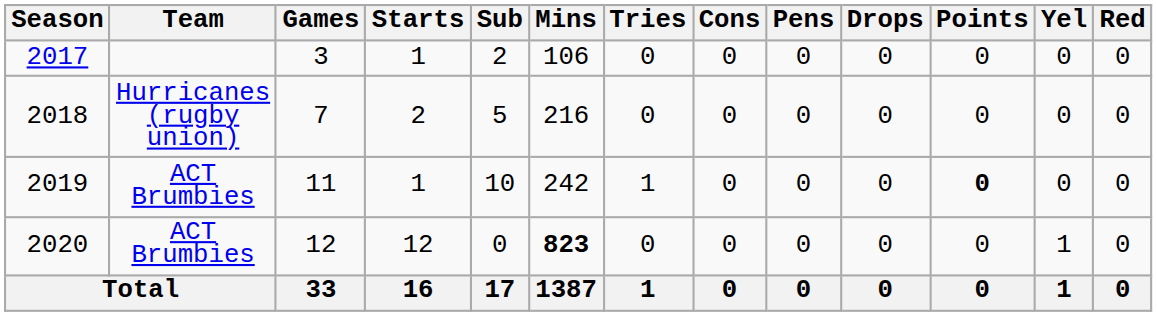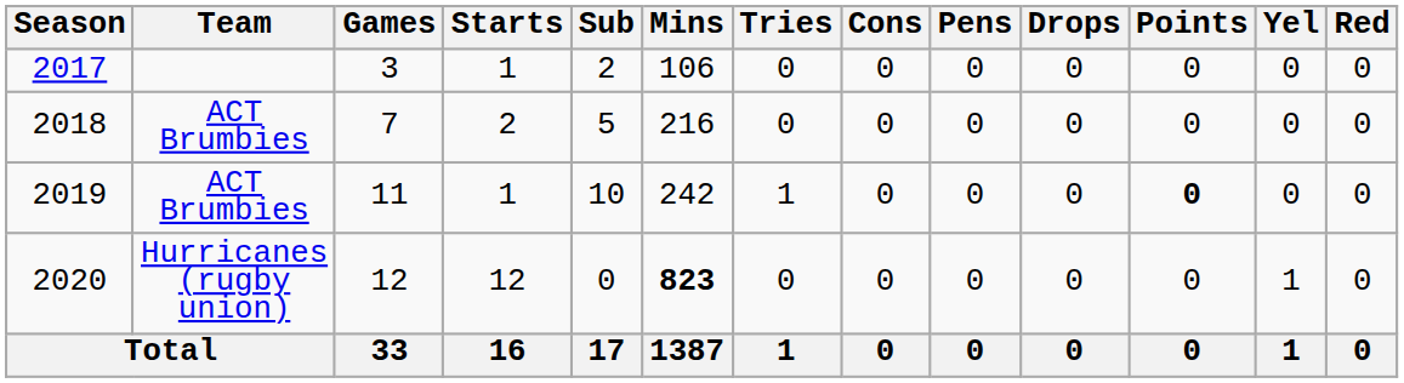2018 | Team: Hurricanes (rugby union) -> ACT Brumbies
2020 | Team: ACT Brumbies -> Hurricanes (rugby union)
